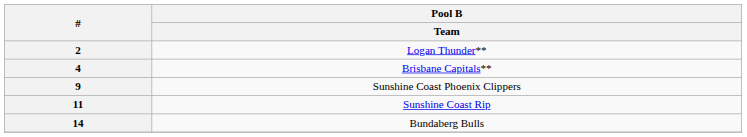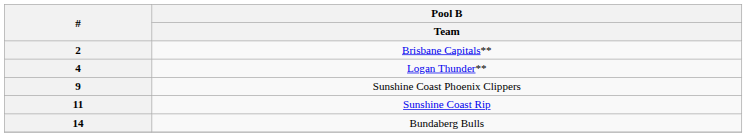2 | Pool B / Team: Logan Thunder** -> Brisbane Capitals**
4 | Pool B / Team: Brisbane Capitals** -> Logan Thunder**
